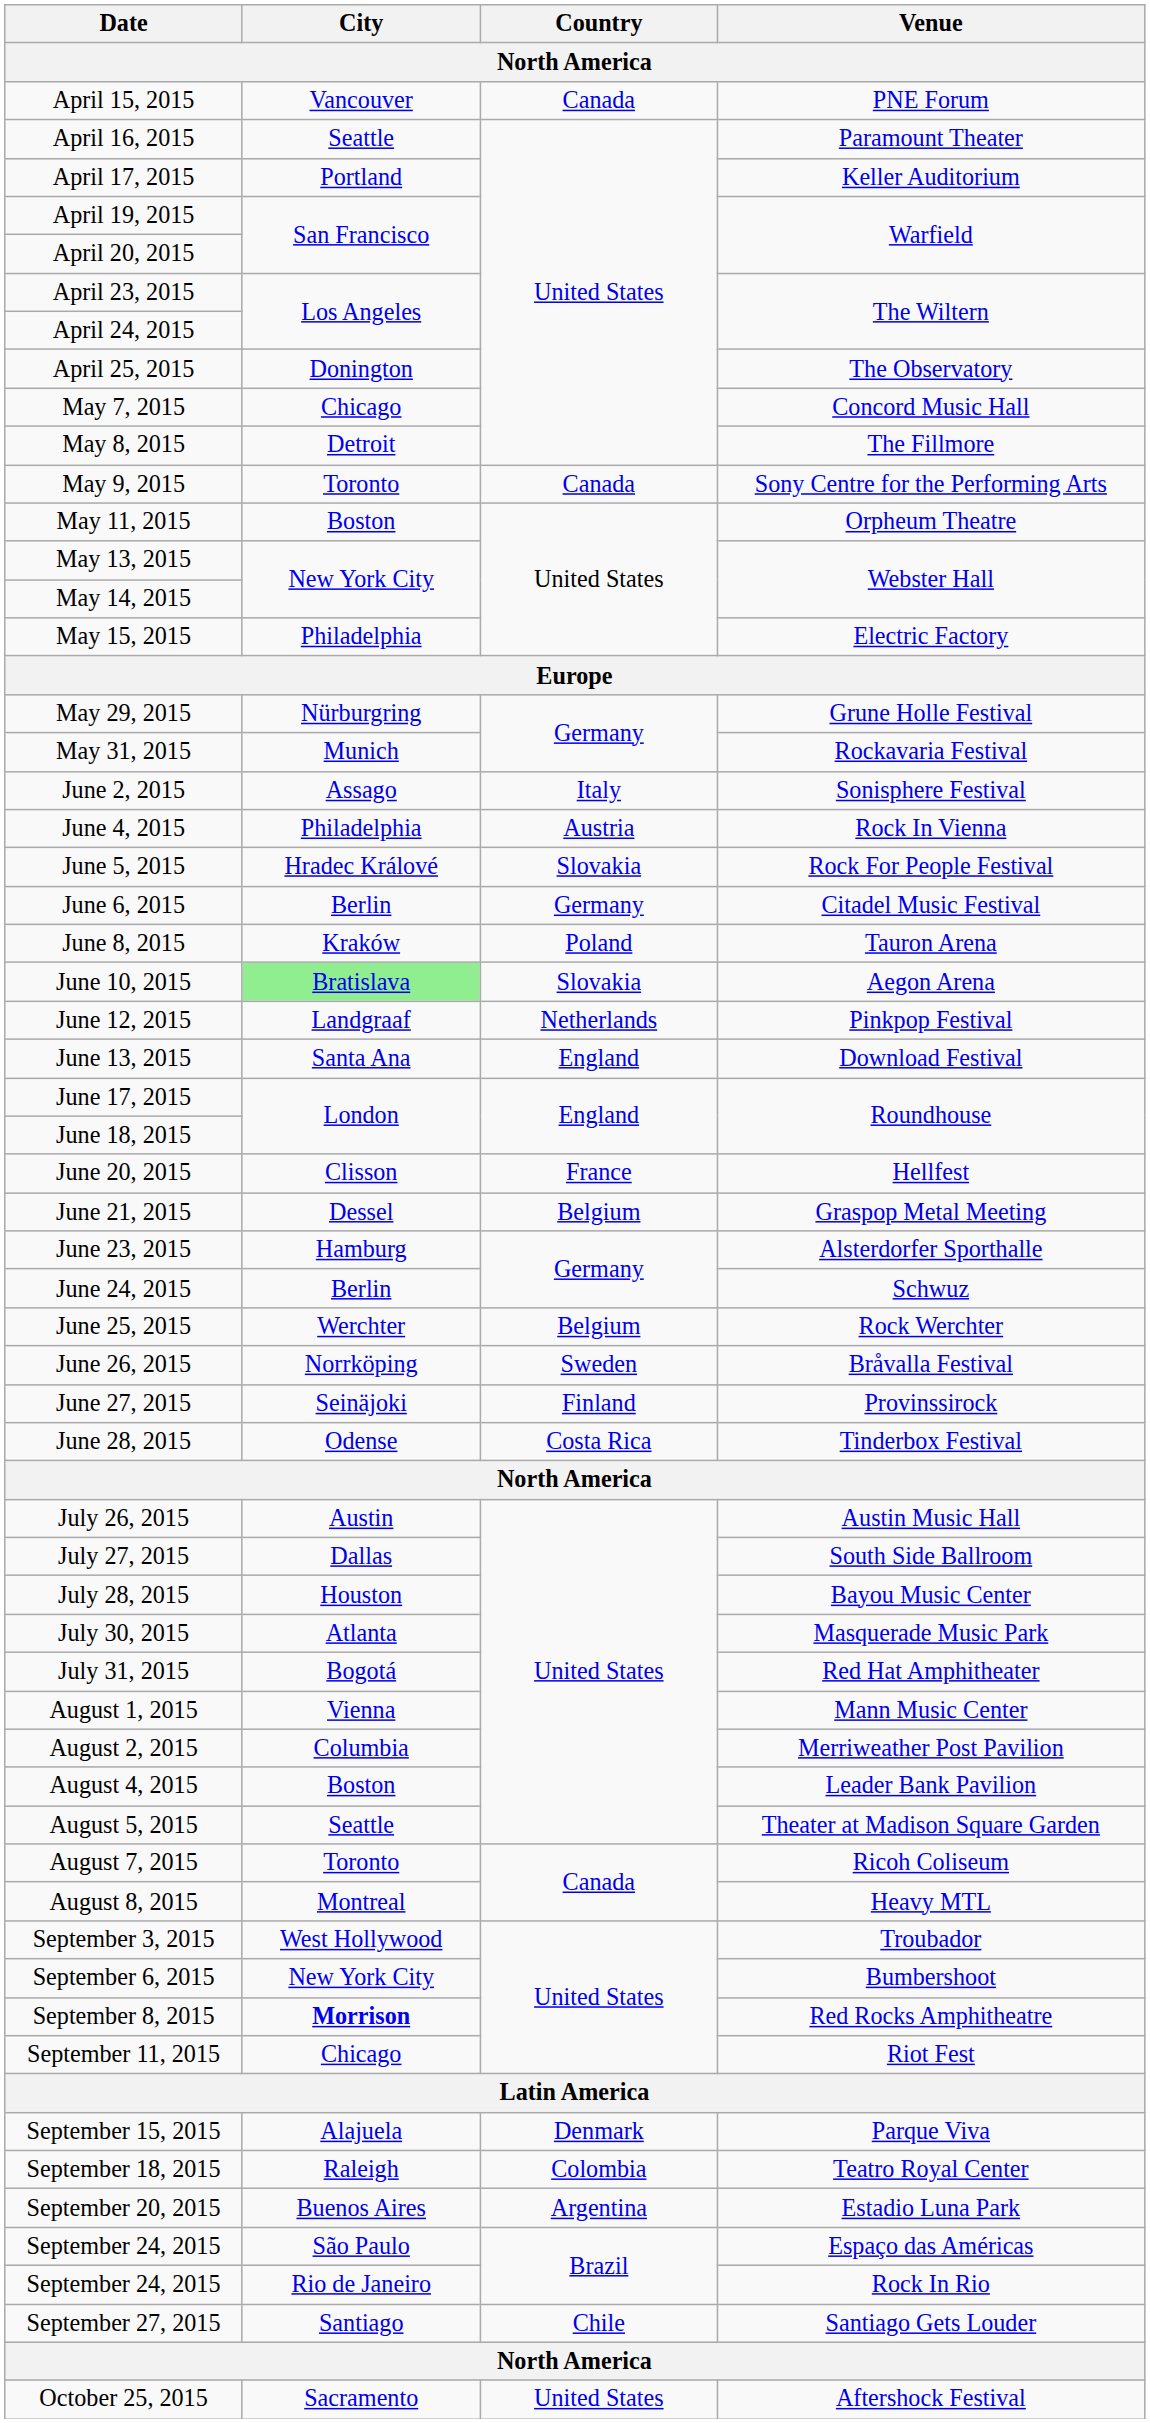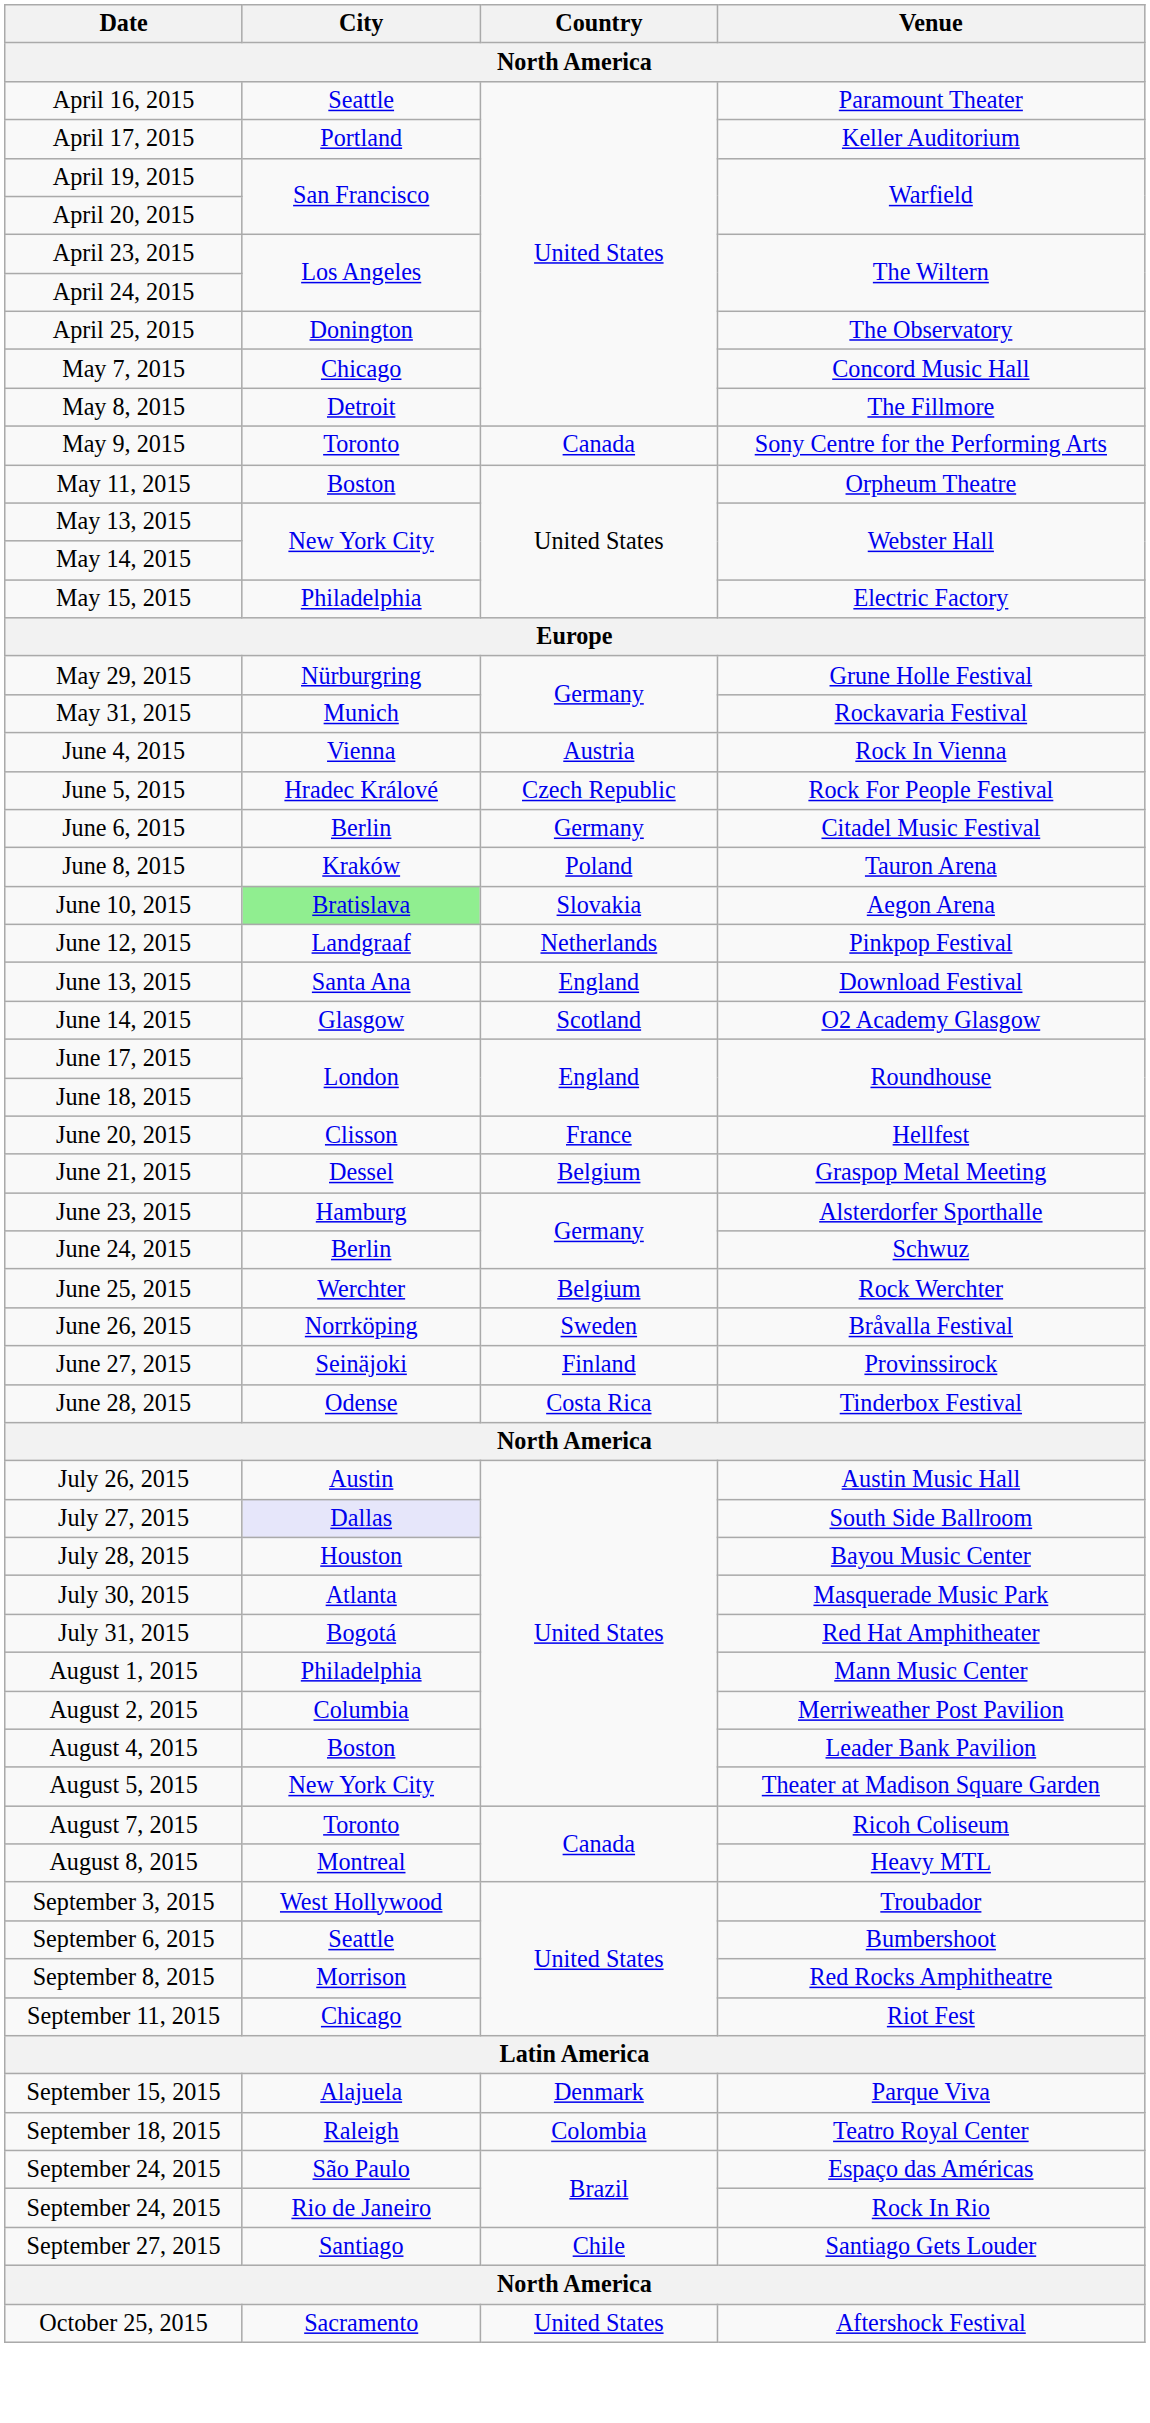- row: April 15, 2015 | Vancouver | Canada | PNE Forum
- row: June 2, 2015 | Assago | Italy | Sonisphere Festival
June 4, 2015 | City: Philadelphia -> Vienna
June 5, 2015 | Country: Slovakia -> Czech Republic
+ row: June 14, 2015 | Glasgow | Scotland | O2 Academy Glasgow
July 27, 2015 | City: no background -> lavender background
August 1, 2015 | City: Vienna -> Philadelphia
August 5, 2015 | City: Seattle -> New York City
September 6, 2015 | City: New York City -> Seattle
September 8, 2015 | City: bold -> normal
- row: September 20, 2015 | Buenos Aires | Argentina | Estadio Luna Park
